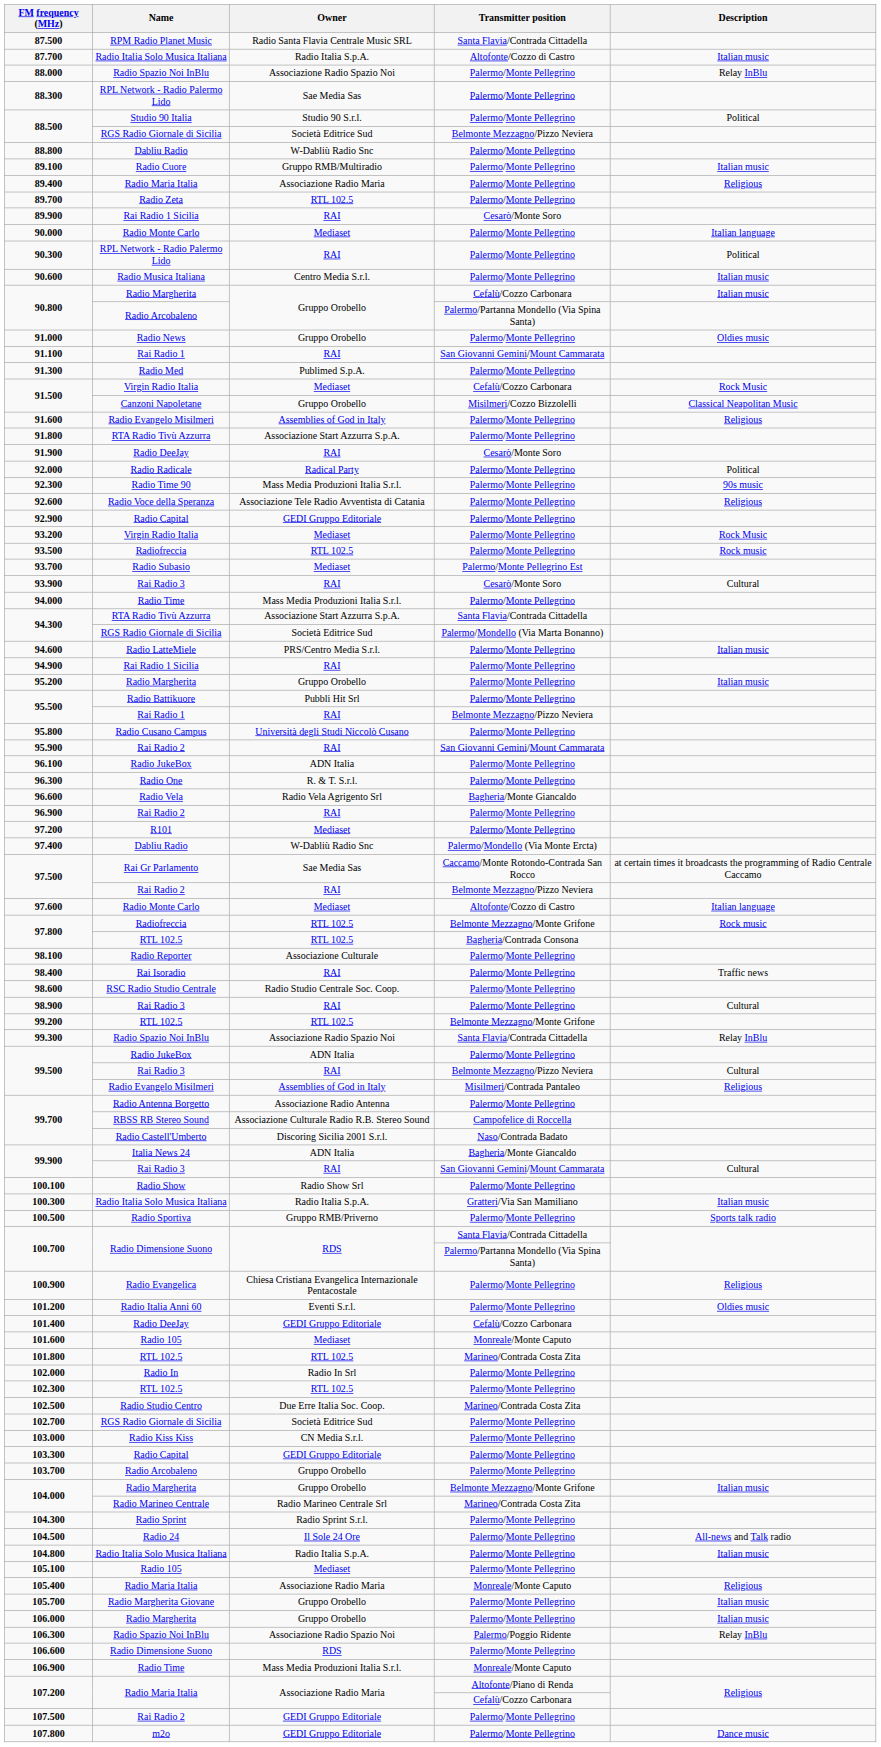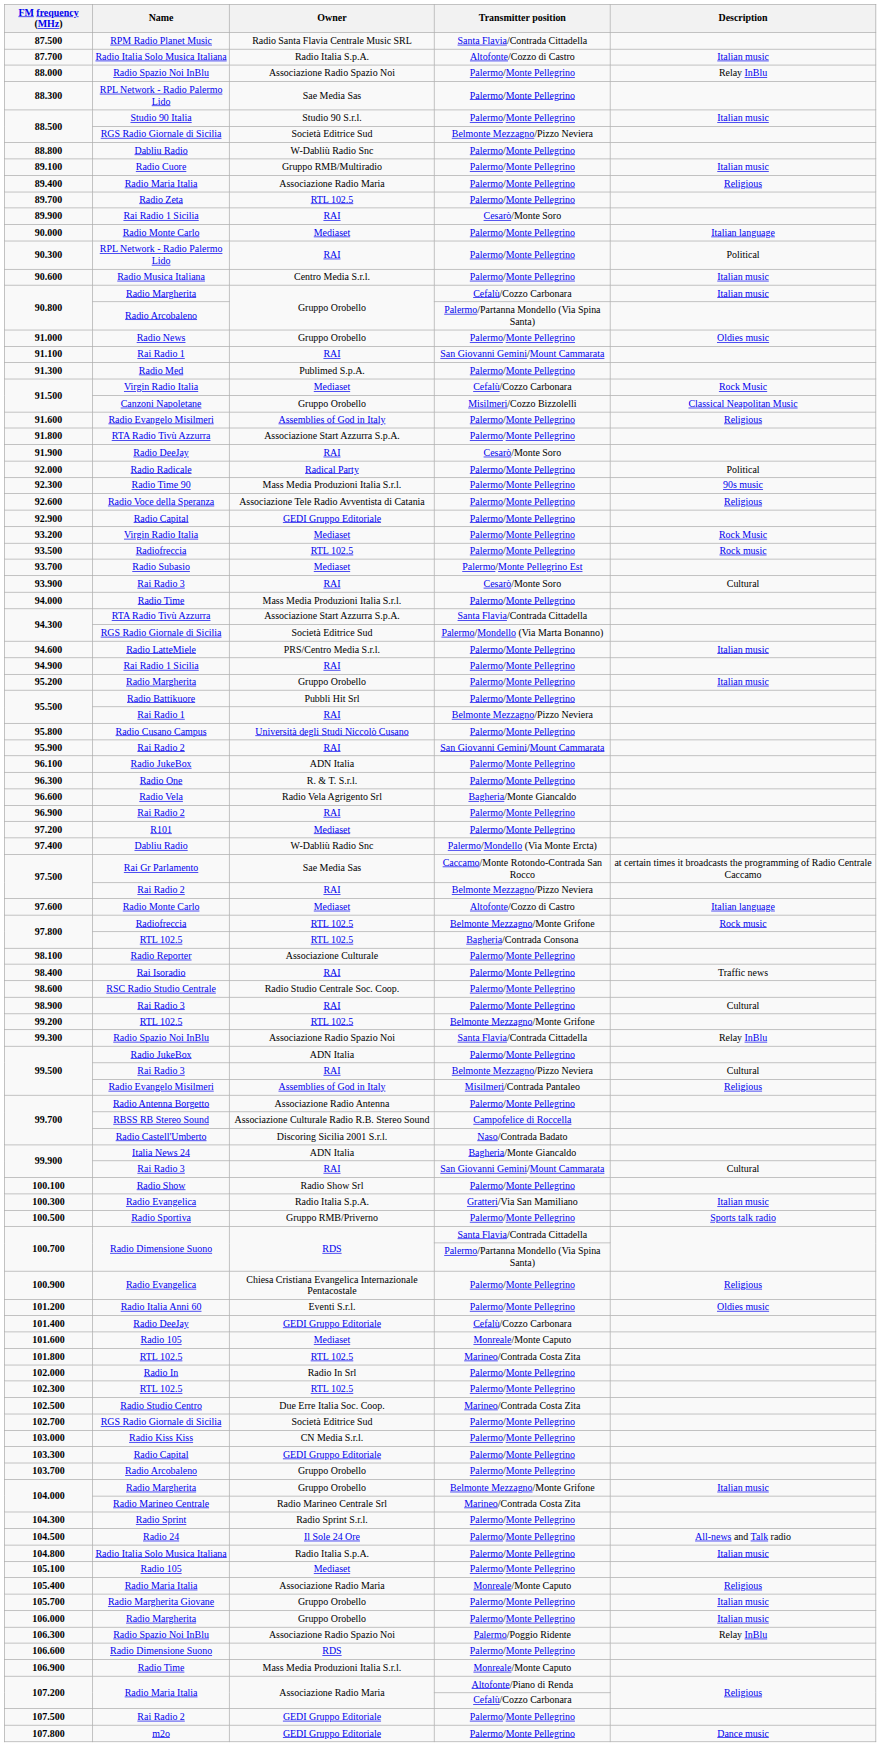88.500 / Palermo/Monte Pellegrino | Description: Political -> Italian music
100.300 | Name: Radio Italia Solo Musica Italiana -> Radio Evangelica
